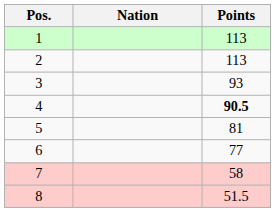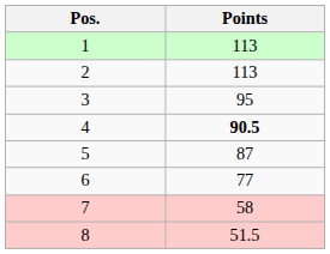- column: Nation
3 | Points: 93 -> 95
5 | Points: 81 -> 87
